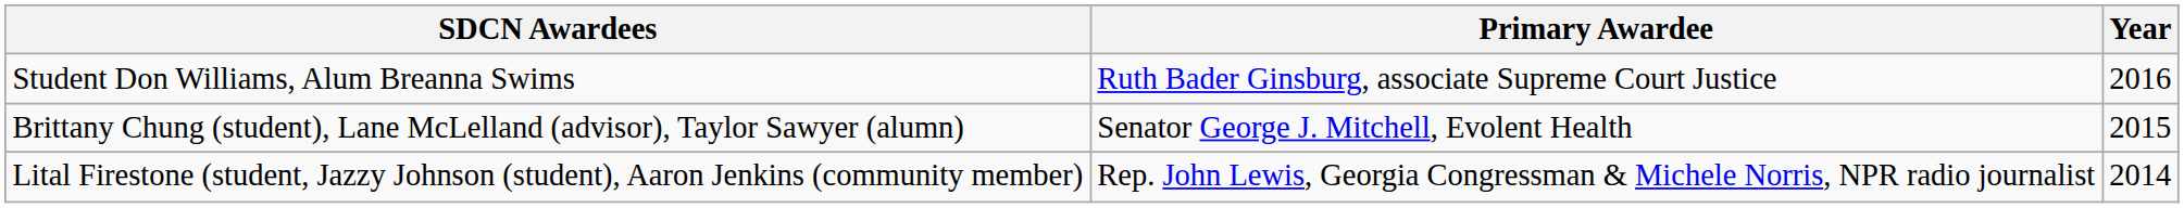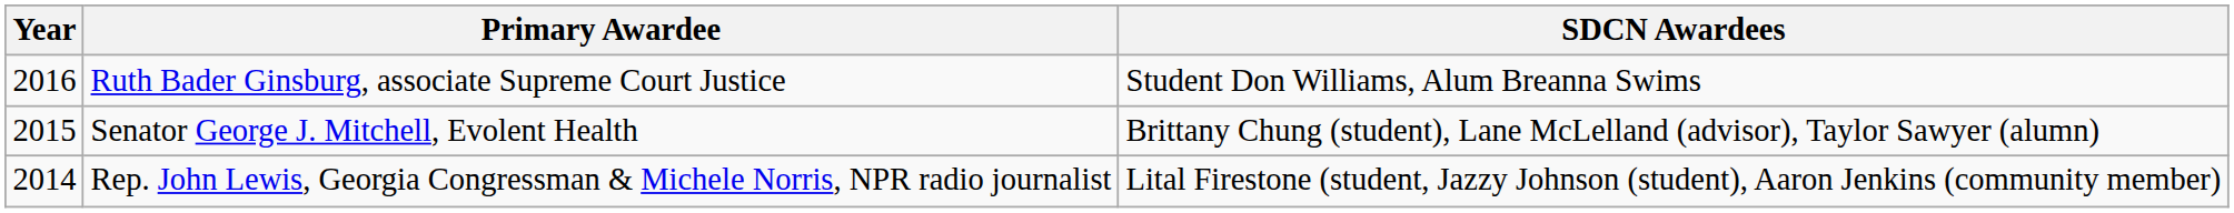columns swapped: Year <-> SDCN Awardees
